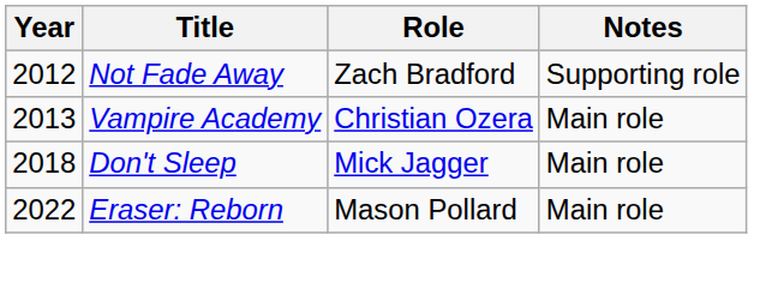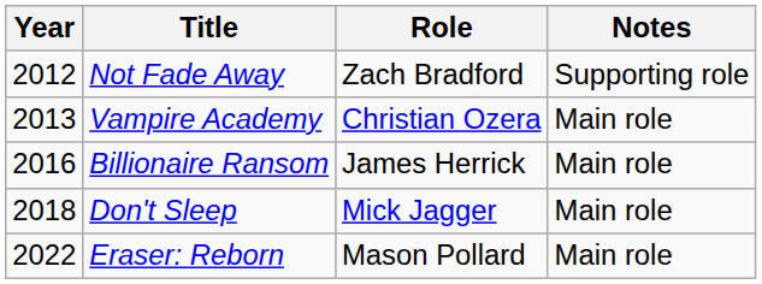+ row: 2016 | Billionaire Ransom | James Herrick | Main role
